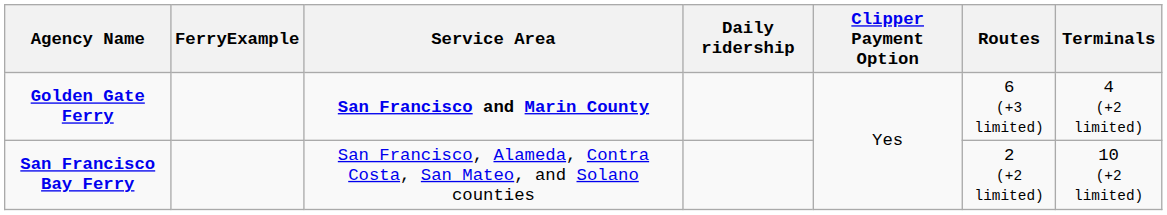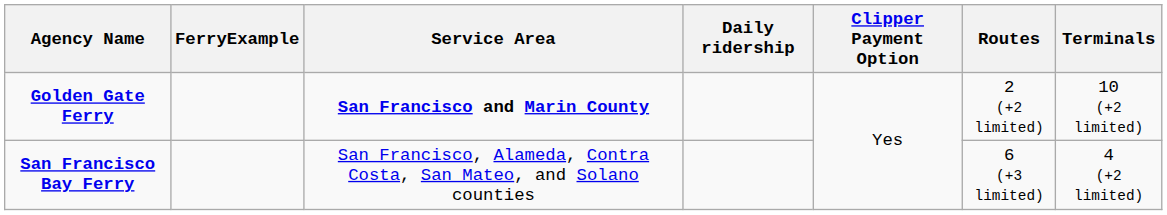Golden Gate Ferry | Routes: 6 (+3 limited) -> 2 (+2 limited)
Golden Gate Ferry | Terminals: 4 (+2 limited) -> 10 (+2 limited)
San Francisco Bay Ferry | Routes: 2 (+2 limited) -> 6 (+3 limited)
San Francisco Bay Ferry | Terminals: 10 (+2 limited) -> 4 (+2 limited)
